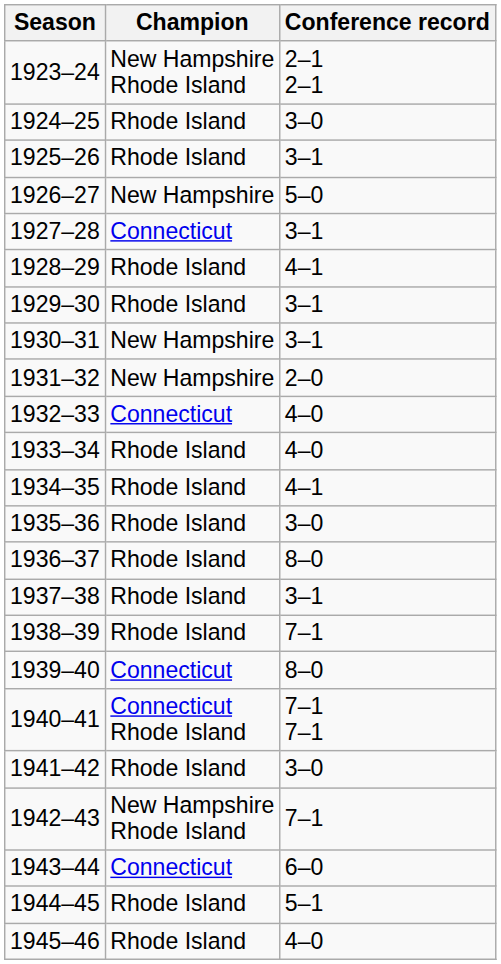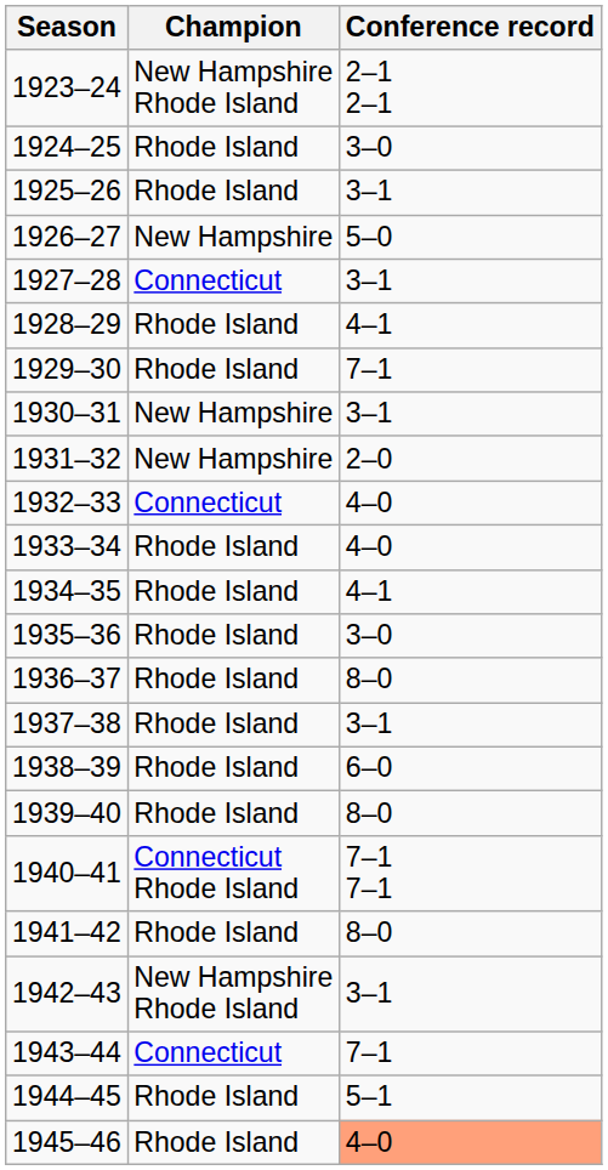1929–30 | Conference record: 3–1 -> 7–1
1938–39 | Conference record: 7–1 -> 6–0
1939–40 | Champion: Connecticut -> Rhode Island
1941–42 | Conference record: 3–0 -> 8–0
1942–43 | Conference record: 7–1 -> 3–1
1943–44 | Conference record: 6–0 -> 7–1
1945–46 | Conference record: no background -> lightsalmon background
